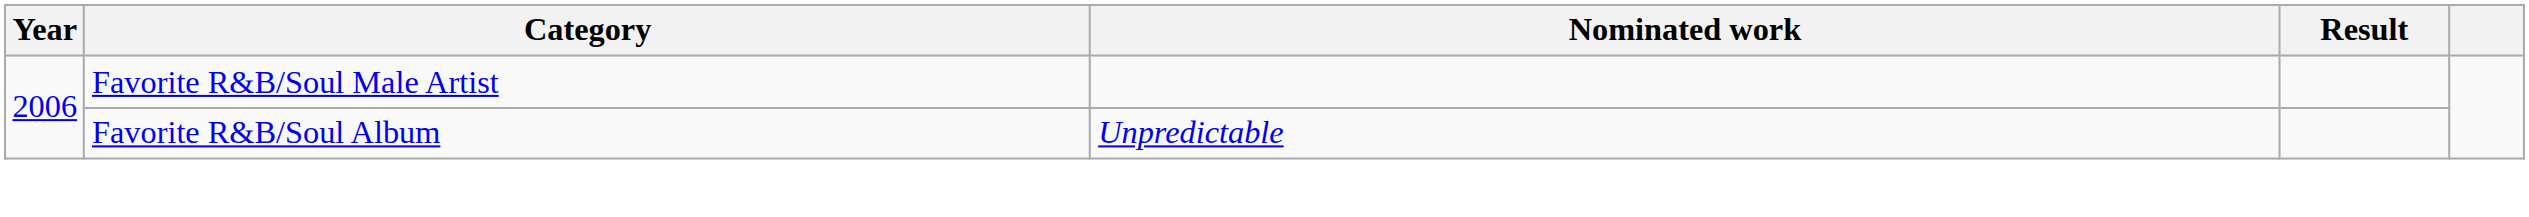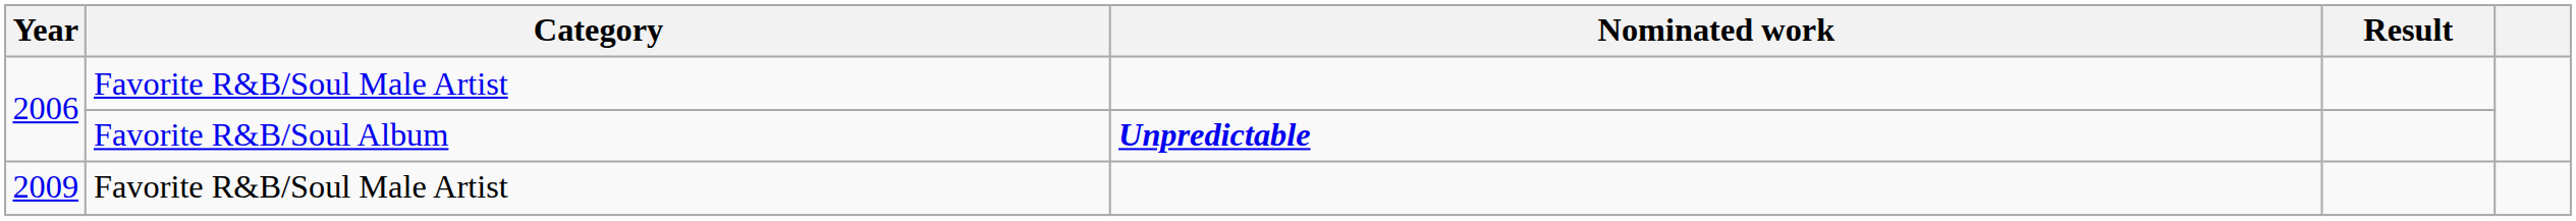2006 / Favorite R&B/Soul Album | Nominated work: normal -> bold
+ row: 2009 | Favorite R&B/Soul Male Artist
